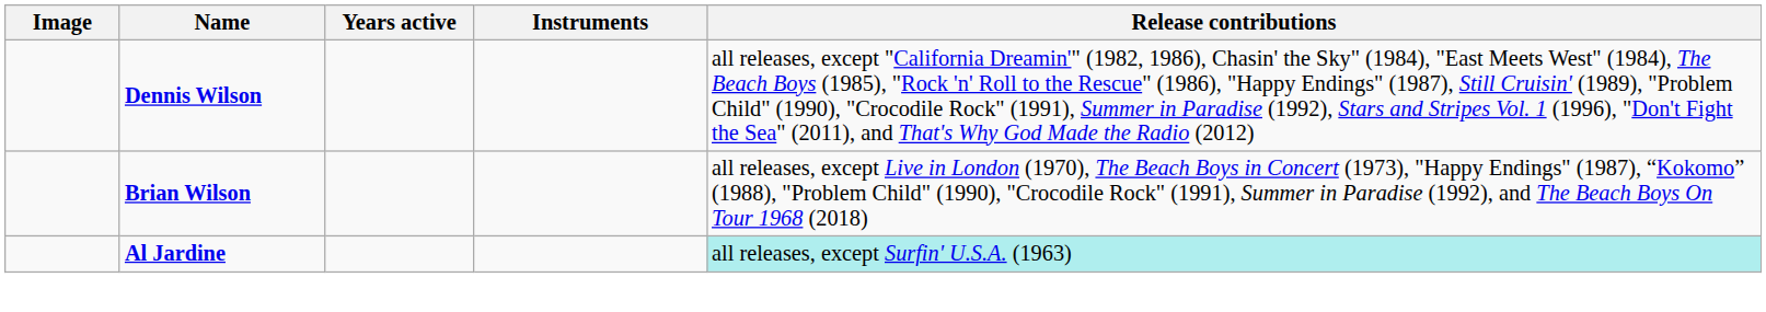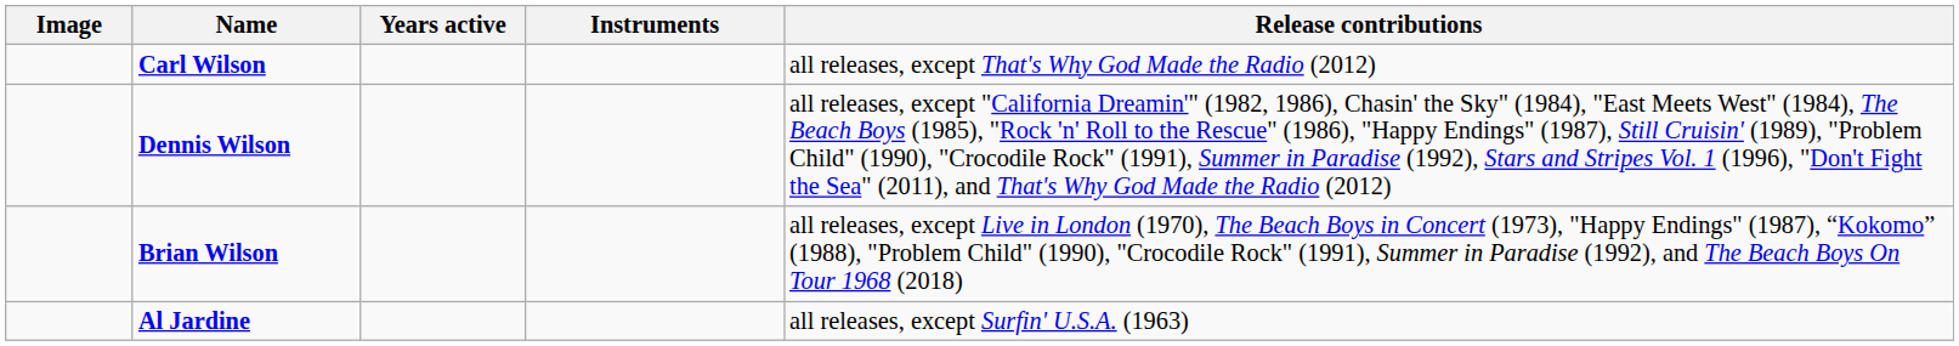+ row: Carl Wilson | all releases, except That's Why God Made the Radio (2012)
Al Jardine | Release contributions: paleturquoise background -> no background
